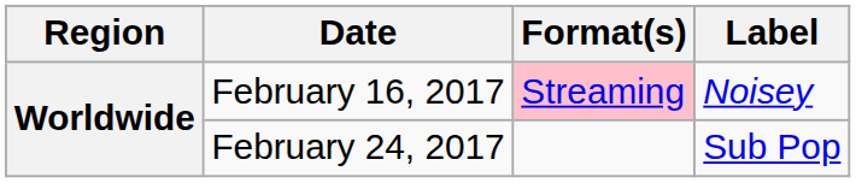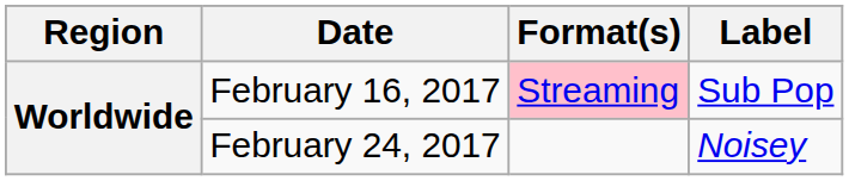February 16, 2017 | Label: Noisey -> Sub Pop
February 24, 2017 | Label: Sub Pop -> Noisey
